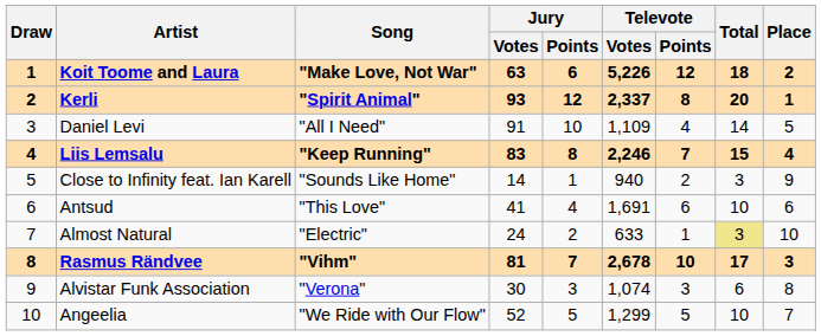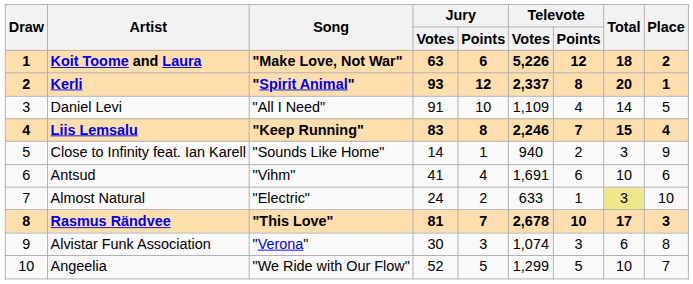Antsud | Song: "This Love" -> "Vihm"
Rasmus Rändvee | Song: "Vihm" -> "This Love"
